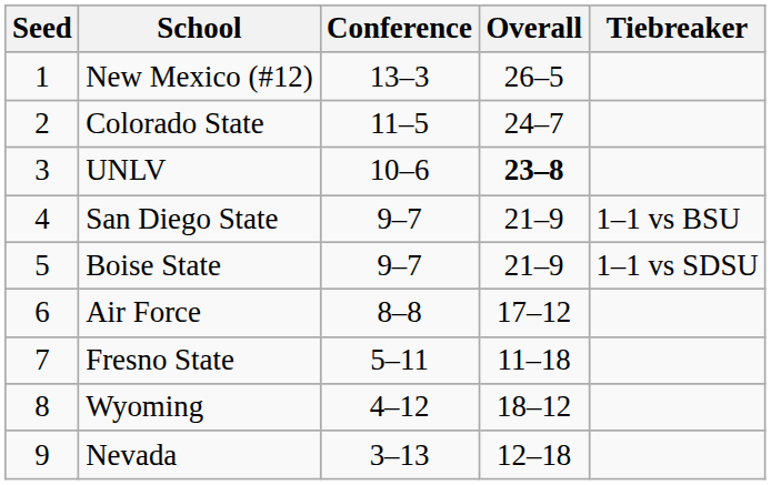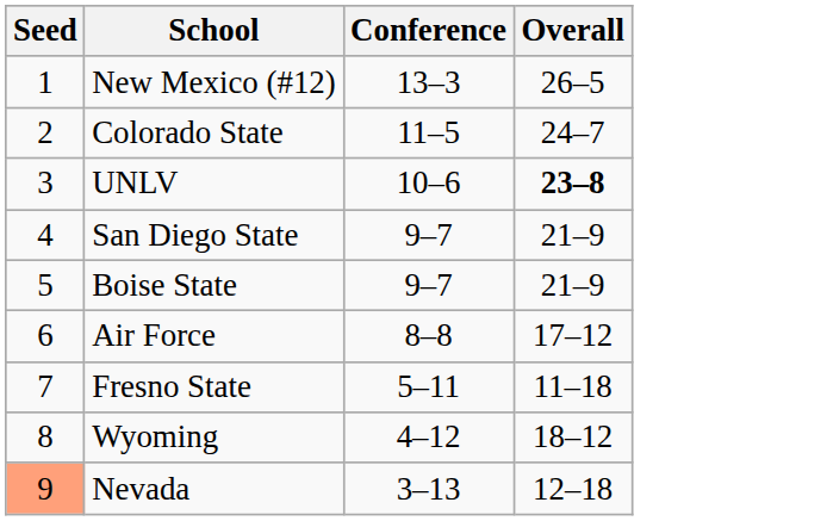- column: Tiebreaker | 1–1 vs BSU | 1–1 vs SDSU
Nevada | Seed: no background -> lightsalmon background
